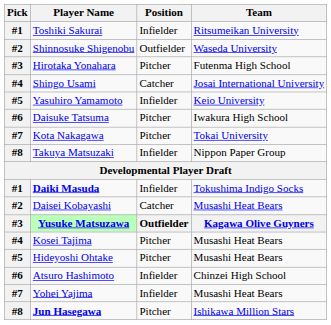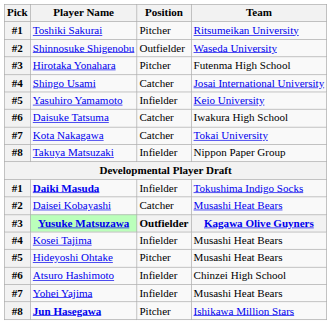Toshiki Sakurai | Position: Infielder -> Pitcher
Daisuke Tatsuma | Position: Pitcher -> Catcher
Kota Nakagawa | Position: Pitcher -> Catcher
Kosei Tajima | Position: Pitcher -> Infielder
